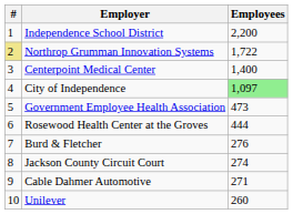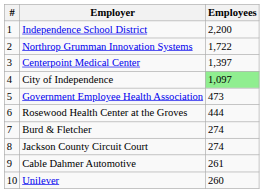Northrop Grumman Innovation Systems | #: khaki background -> no background
Centerpoint Medical Center | Employees: 1,400 -> 1,397
Burd & Fletcher | Employees: 276 -> 274
Cable Dahmer Automotive | Employees: 271 -> 261
